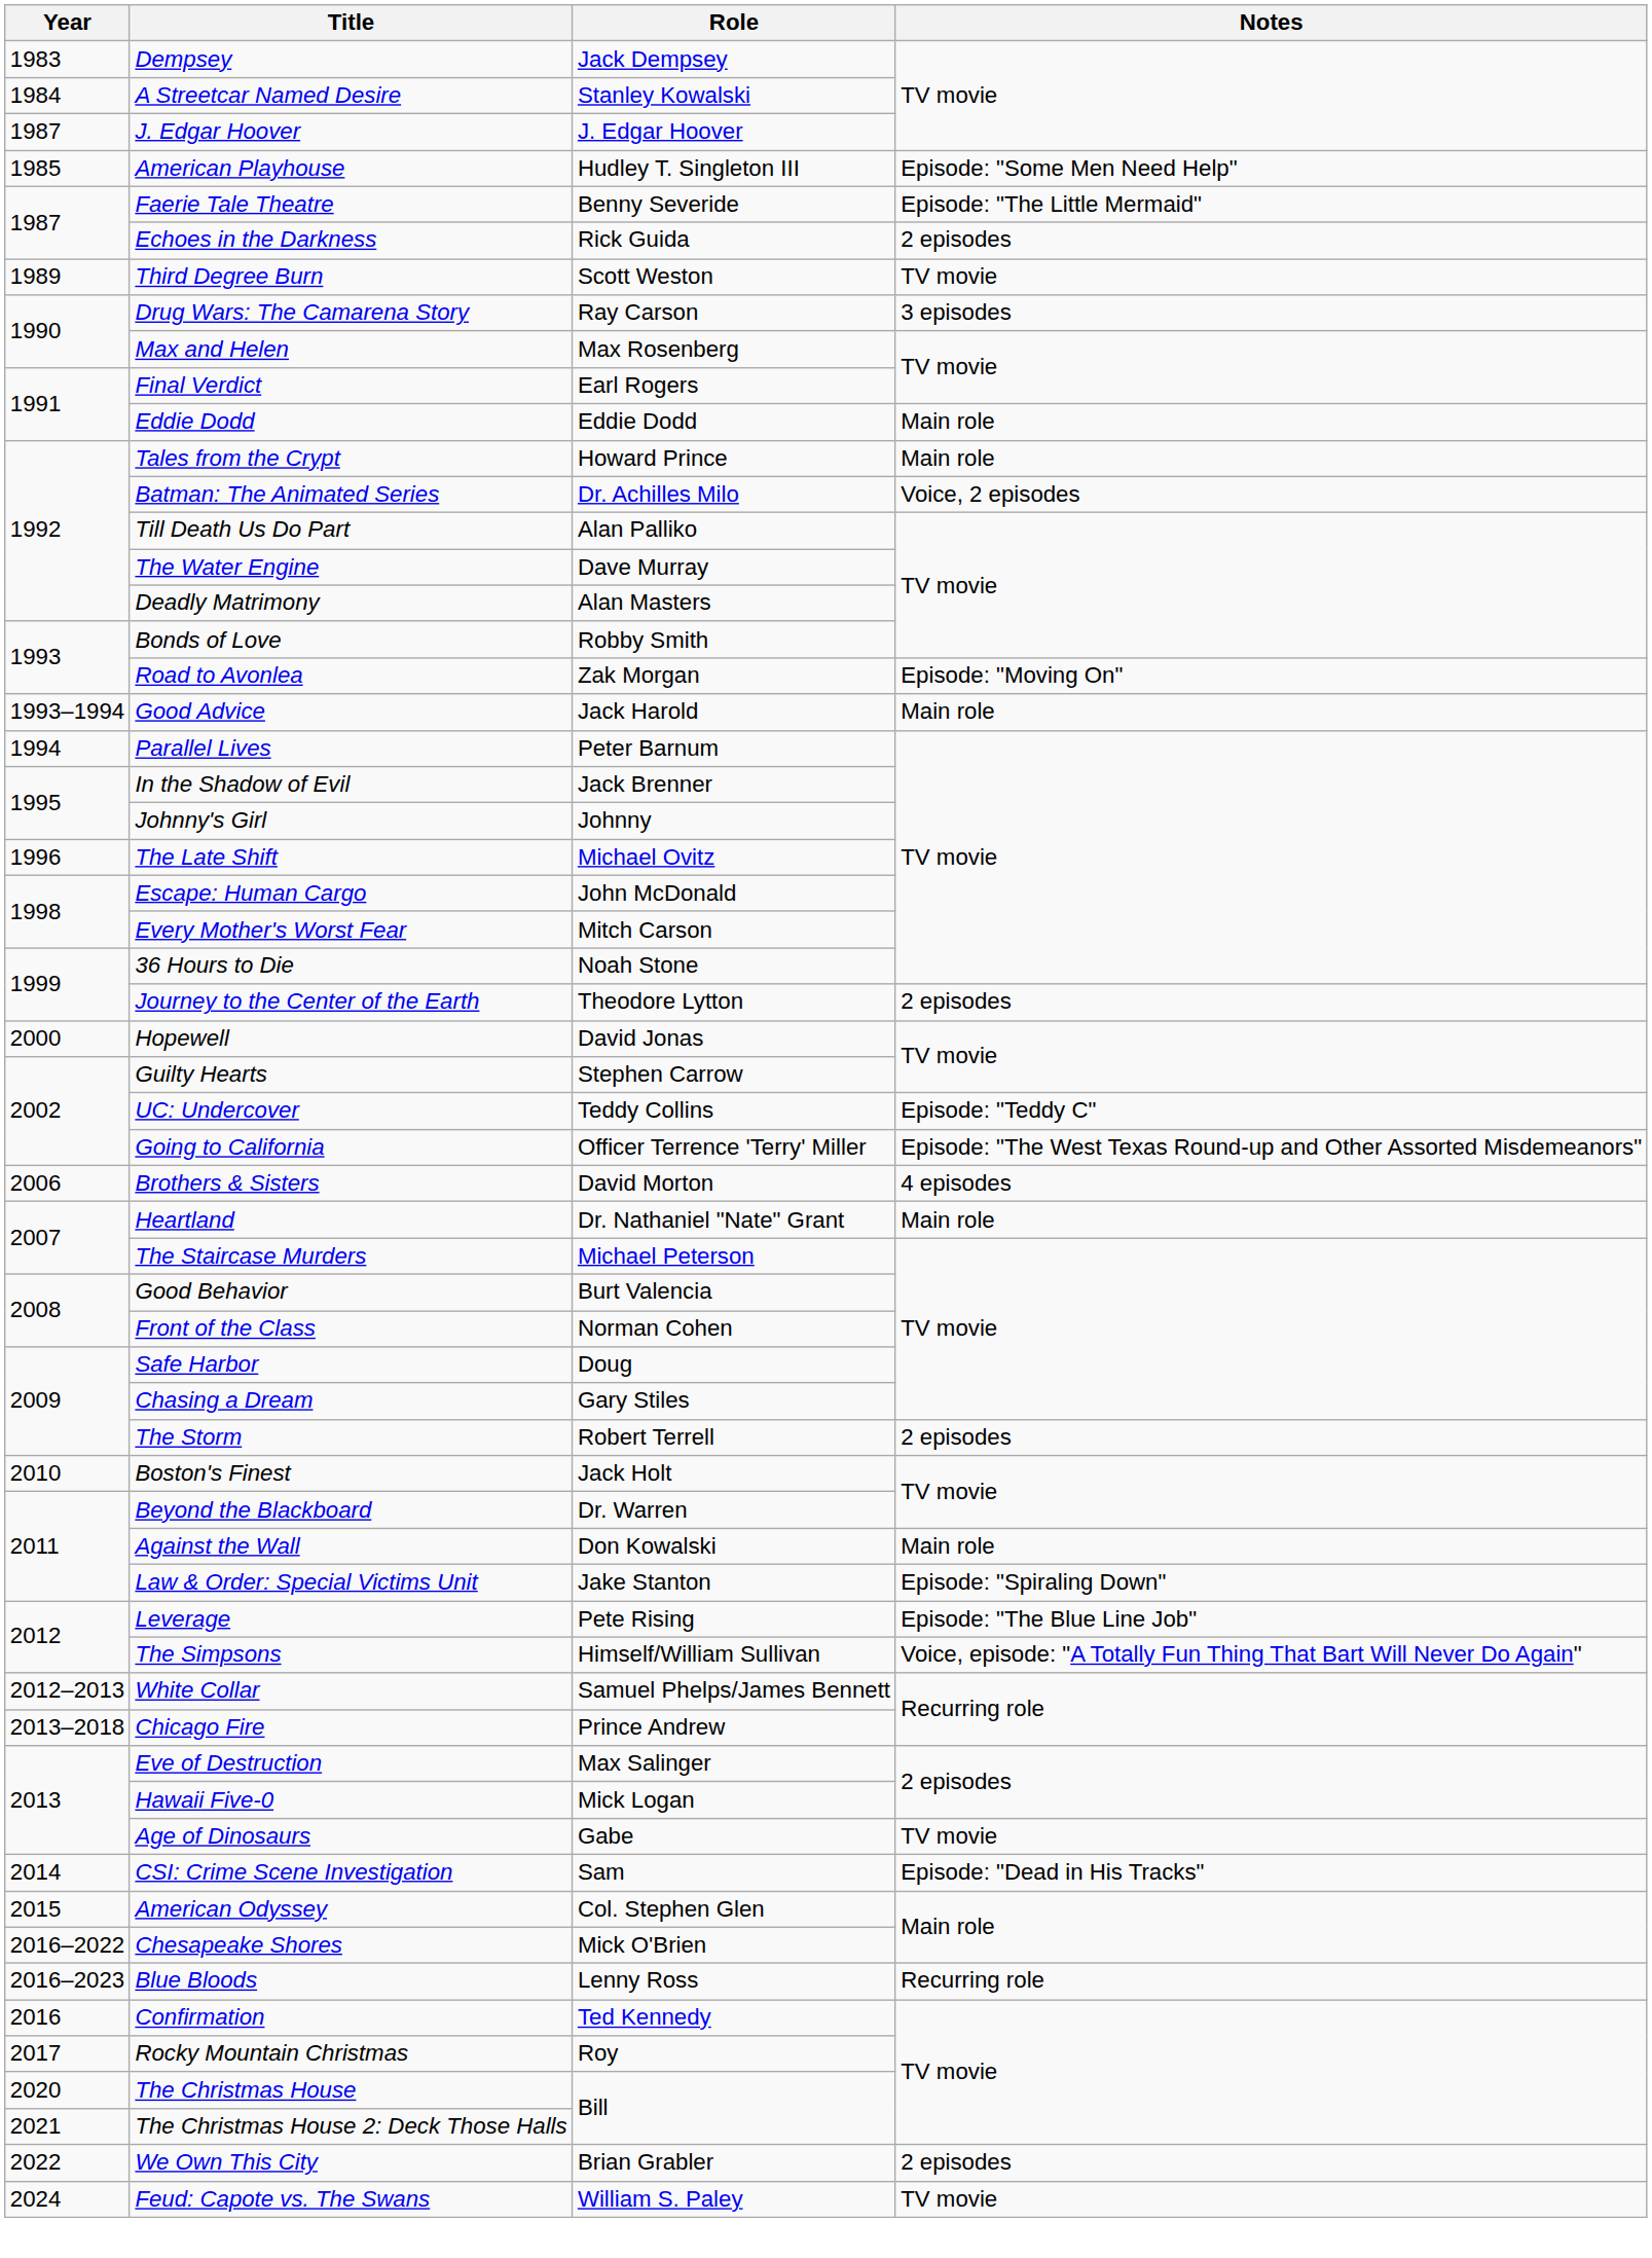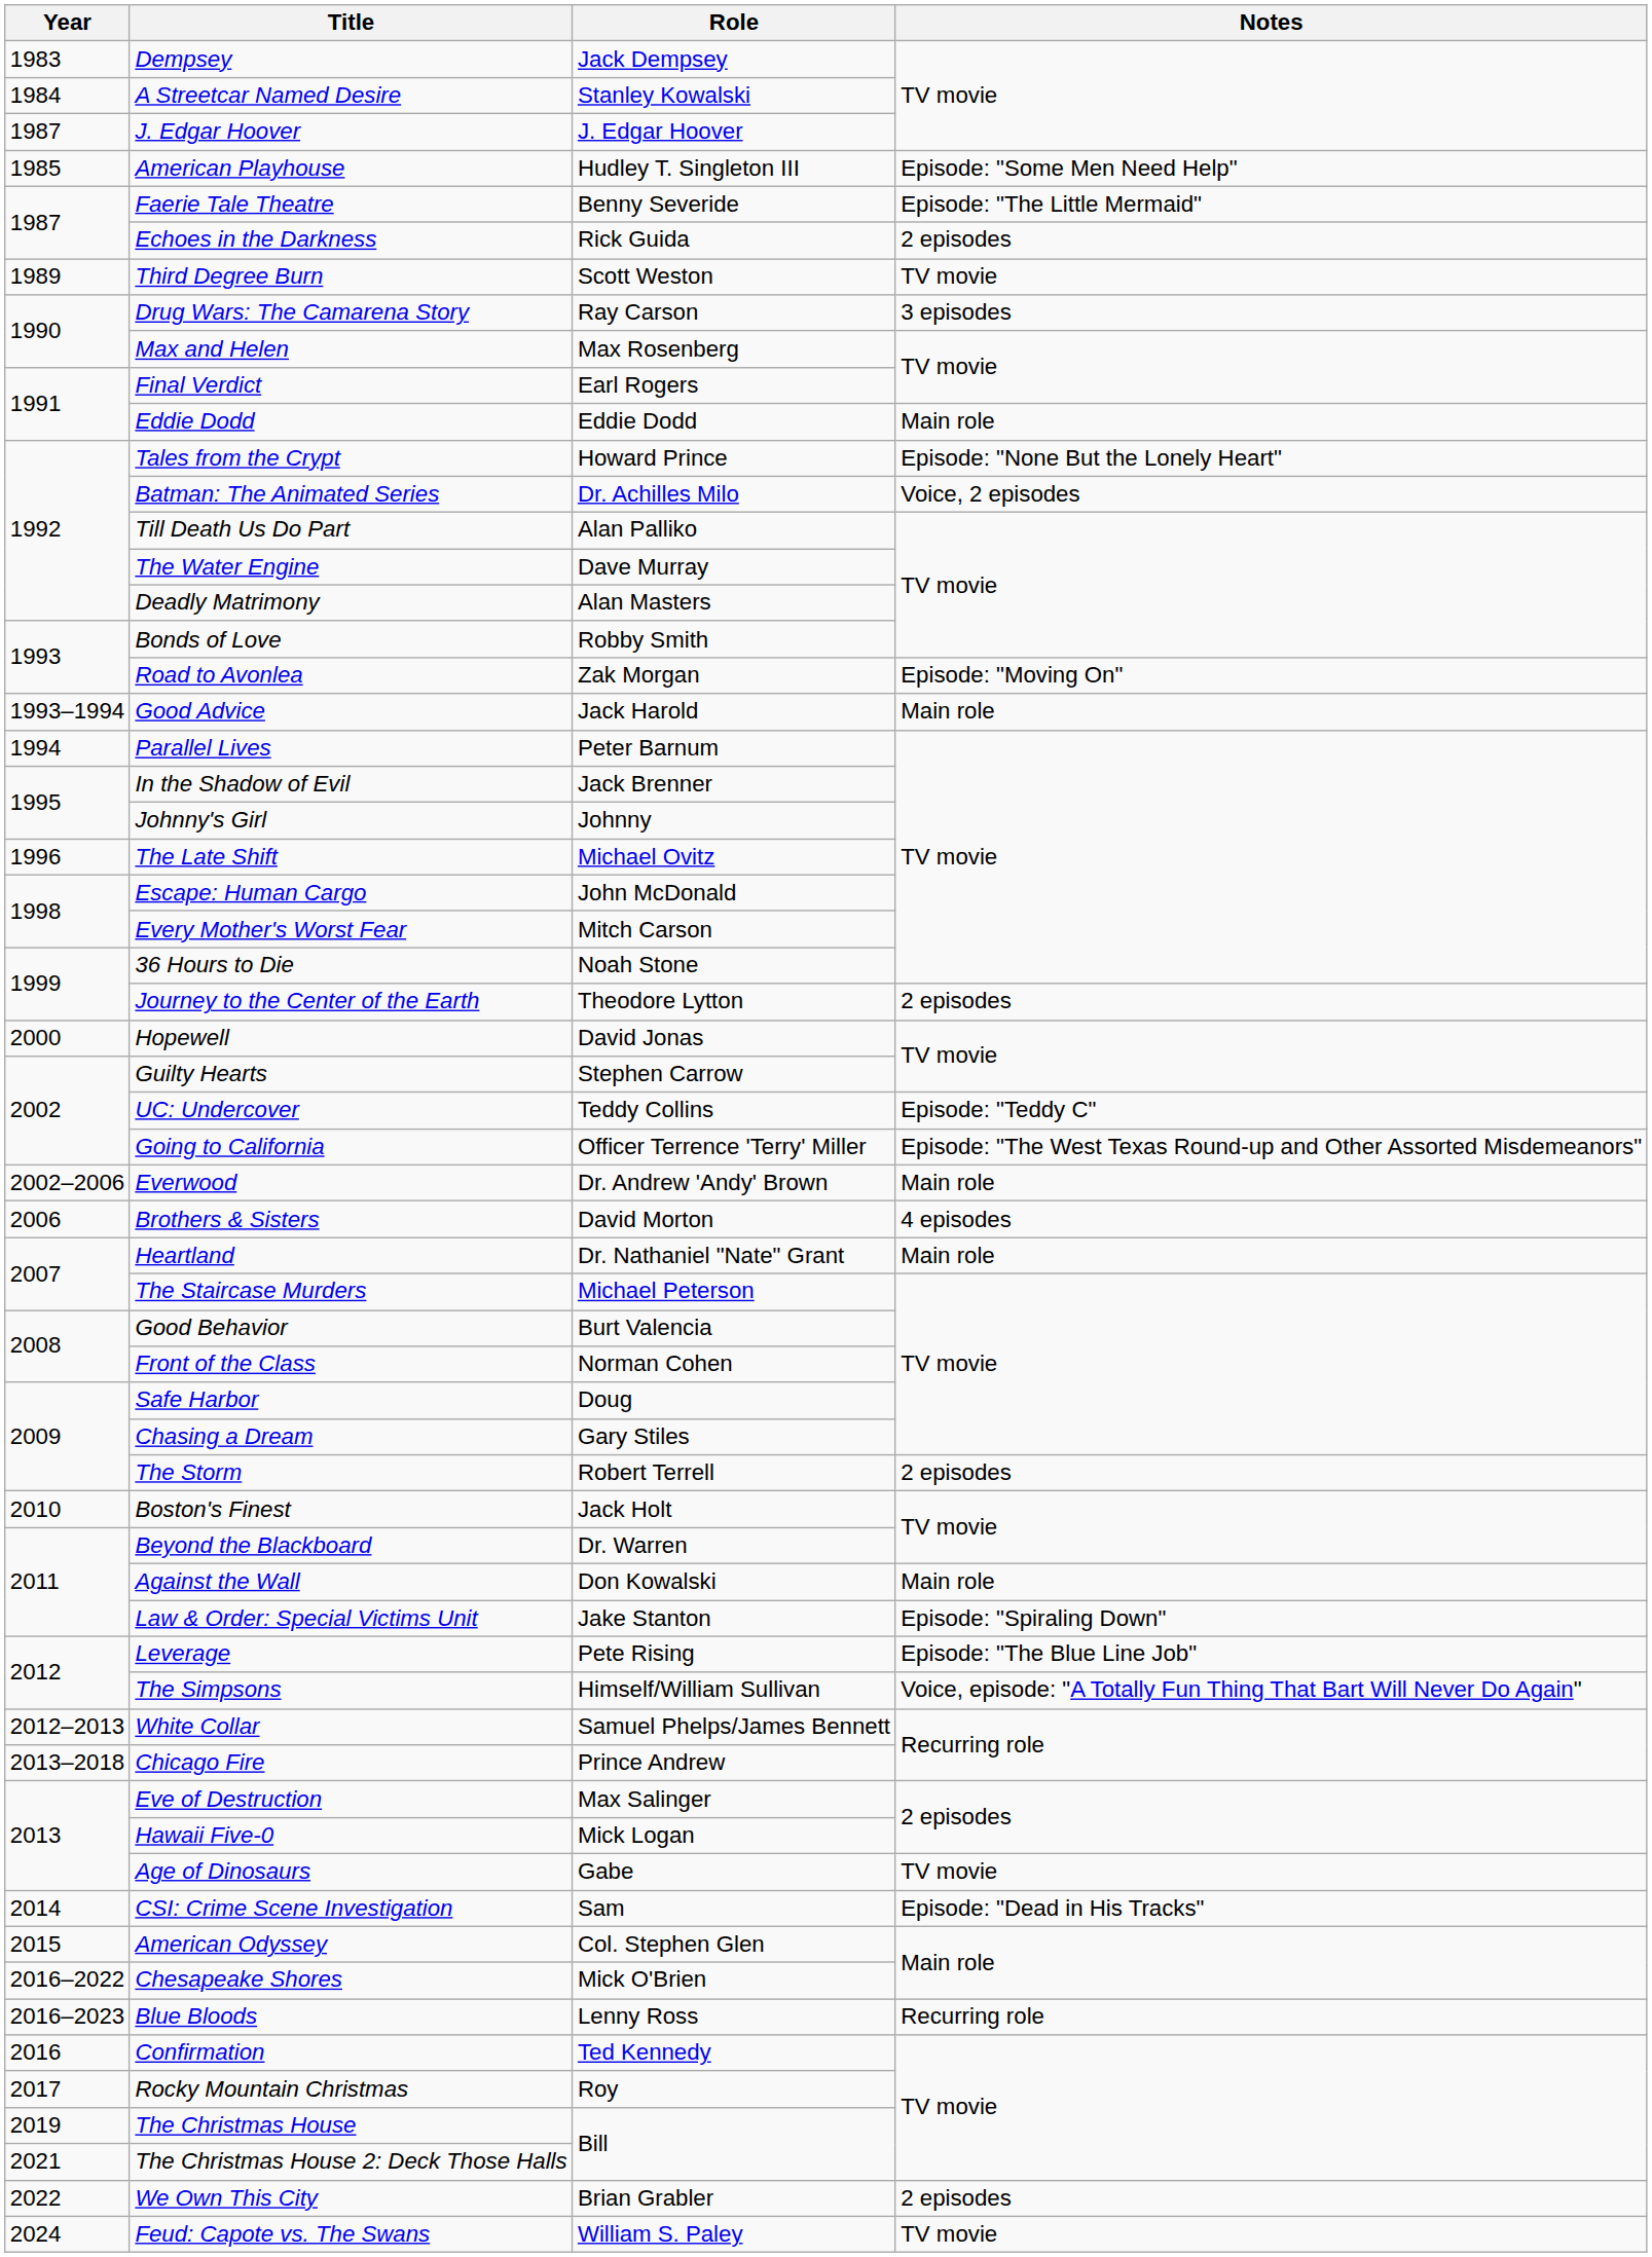Tales from the Crypt | Notes: Main role -> Episode: "None But the Lonely Heart"
+ row: 2002–2006 | Everwood | Dr. Andrew 'Andy' Brown | Main role
The Christmas House | Year: 2020 -> 2019
